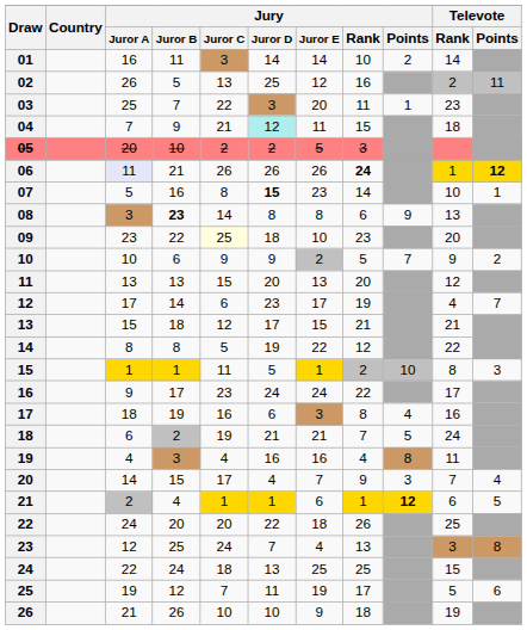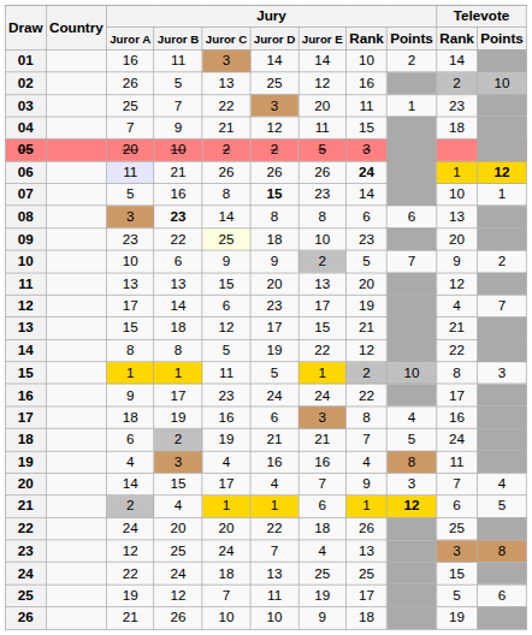02 | Televote / Points: 11 -> 10
04 | Jury / Juror D: paleturquoise background -> no background
08 | Jury / Points: 9 -> 6
